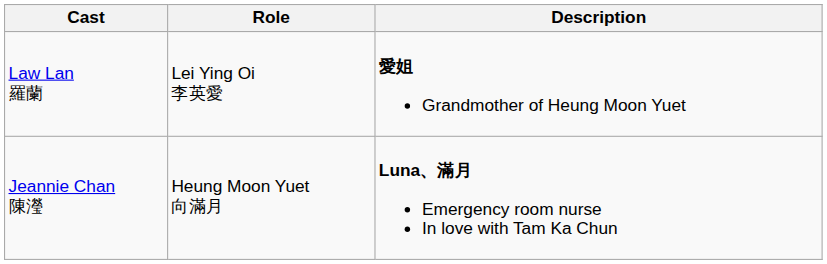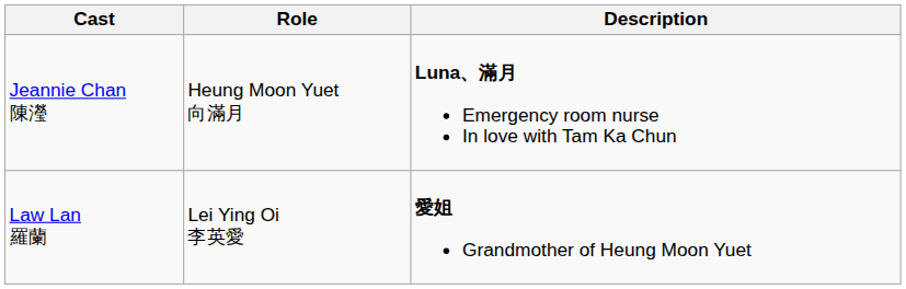rows swapped: Law Lan 羅蘭 <-> Jeannie Chan 陳瀅
